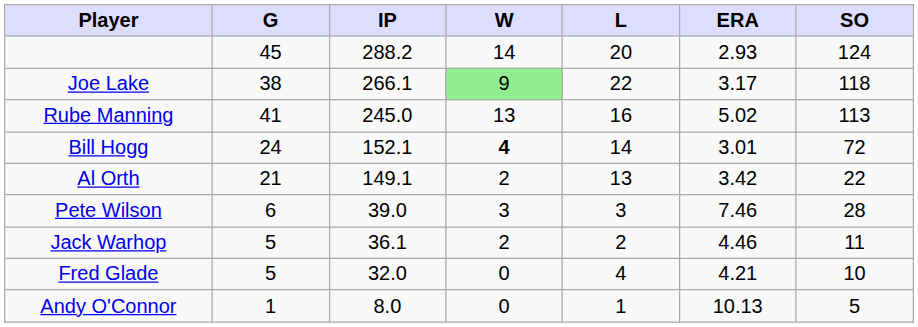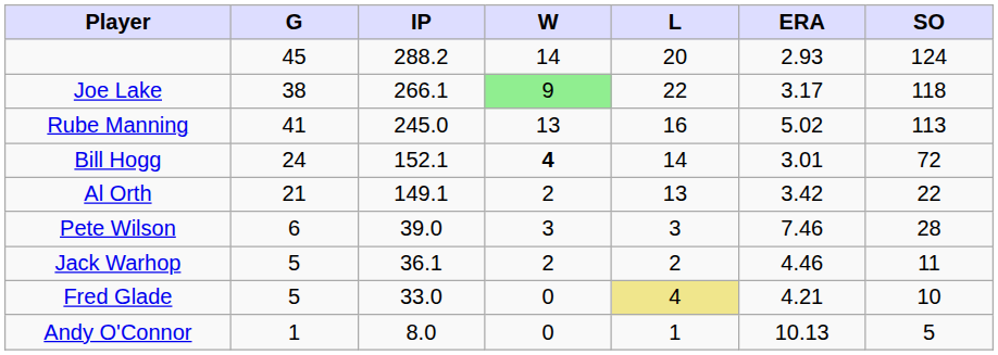Fred Glade | IP: 32.0 -> 33.0
Fred Glade | L: no background -> khaki background
